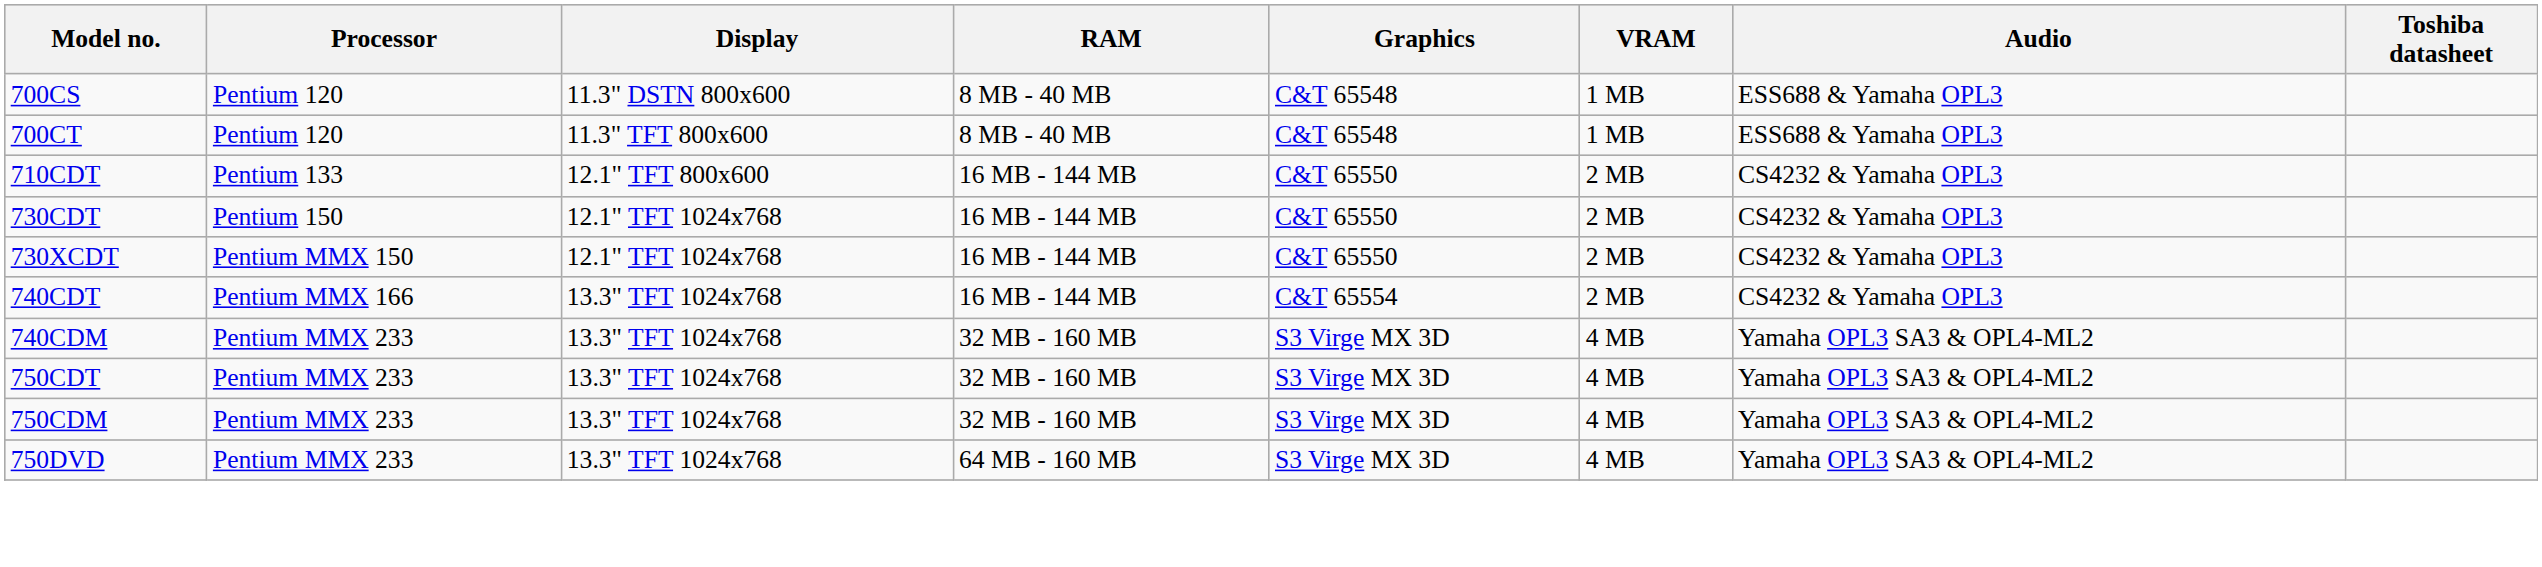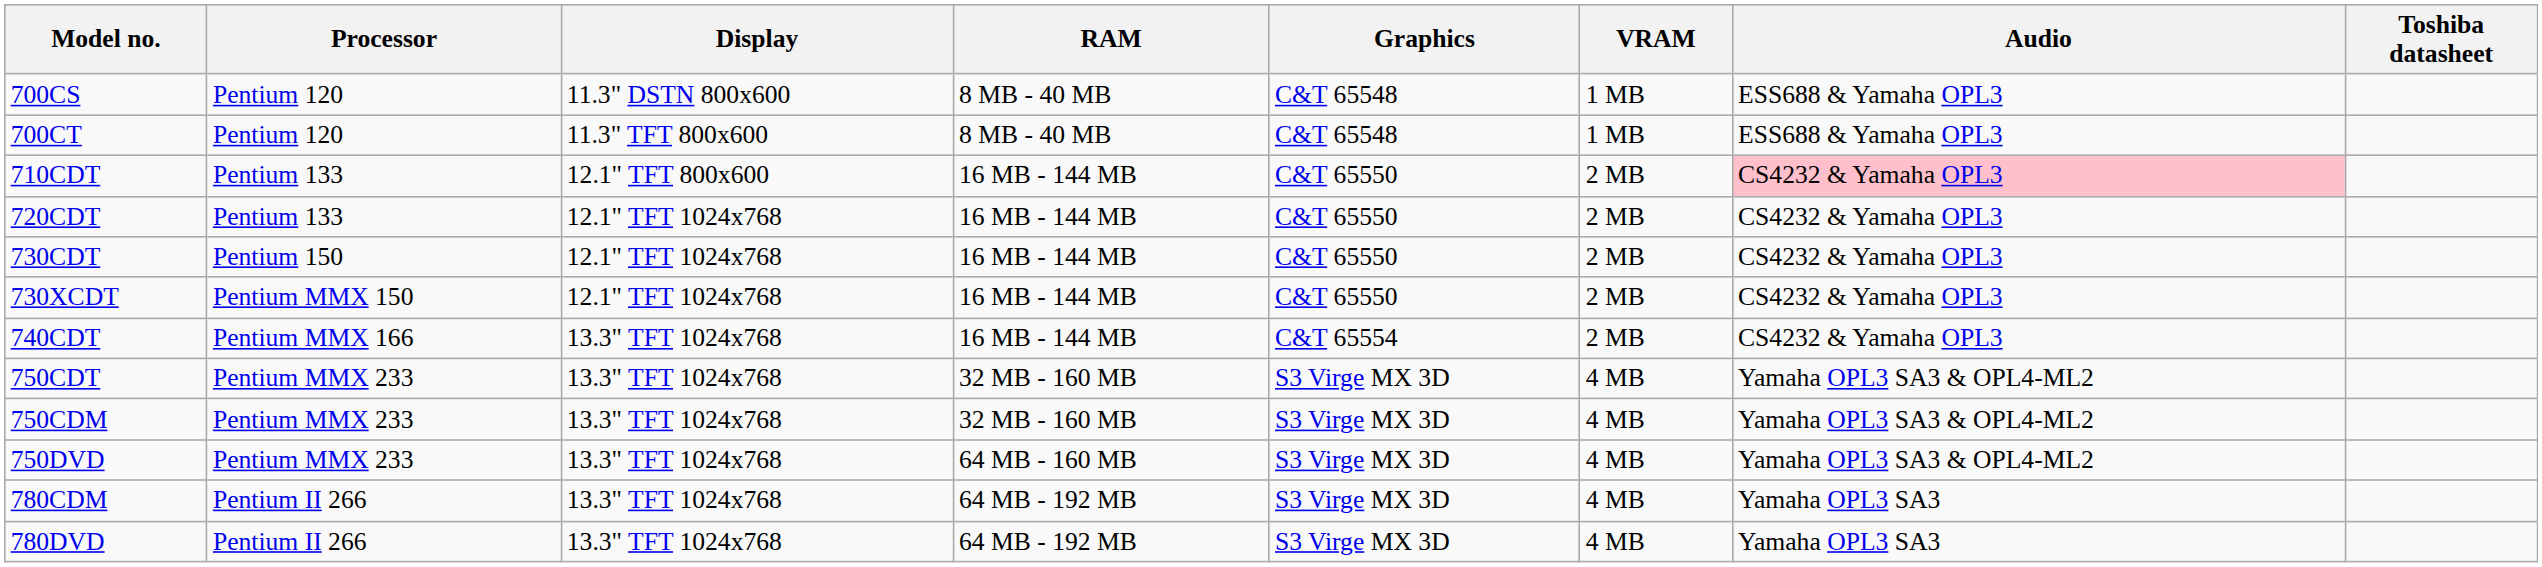710CDT | Audio: no background -> pink background
+ row: 720CDT | Pentium 133 | 12.1" TFT 1024x768 | 16 MB - 144 MB | C&T 65550 | 2 MB | CS4232 & Yamaha OPL3
- row: 740CDM | Pentium MMX 233 | 13.3" TFT 1024x768 | 32 MB - 160 MB | S3 Virge MX 3D | 4 MB | Yamaha OPL3 SA3 & OPL4-ML2
+ row: 780CDM | Pentium II 266 | 13.3" TFT 1024x768 | 64 MB - 192 MB | S3 Virge MX 3D | 4 MB | Yamaha OPL3 SA3
+ row: 780DVD | Pentium II 266 | 13.3" TFT 1024x768 | 64 MB - 192 MB | S3 Virge MX 3D | 4 MB | Yamaha OPL3 SA3
